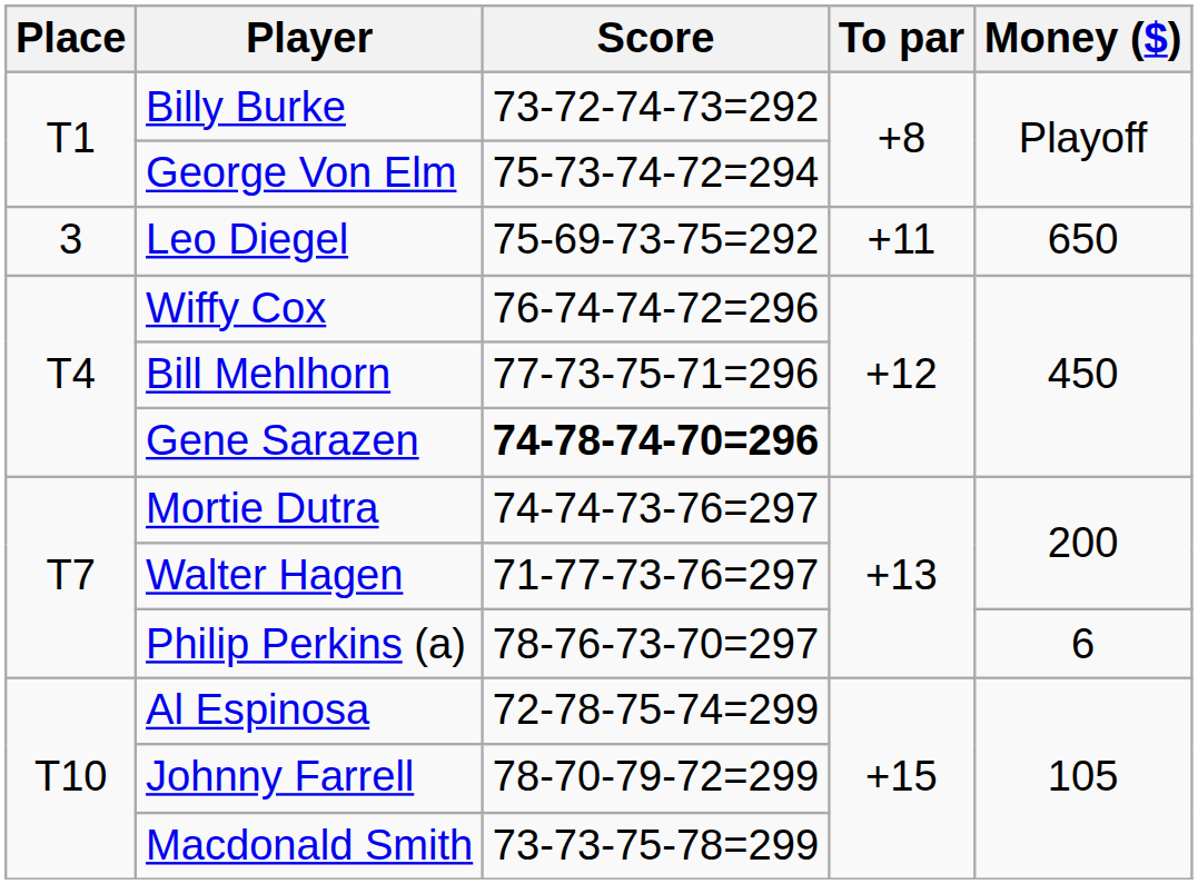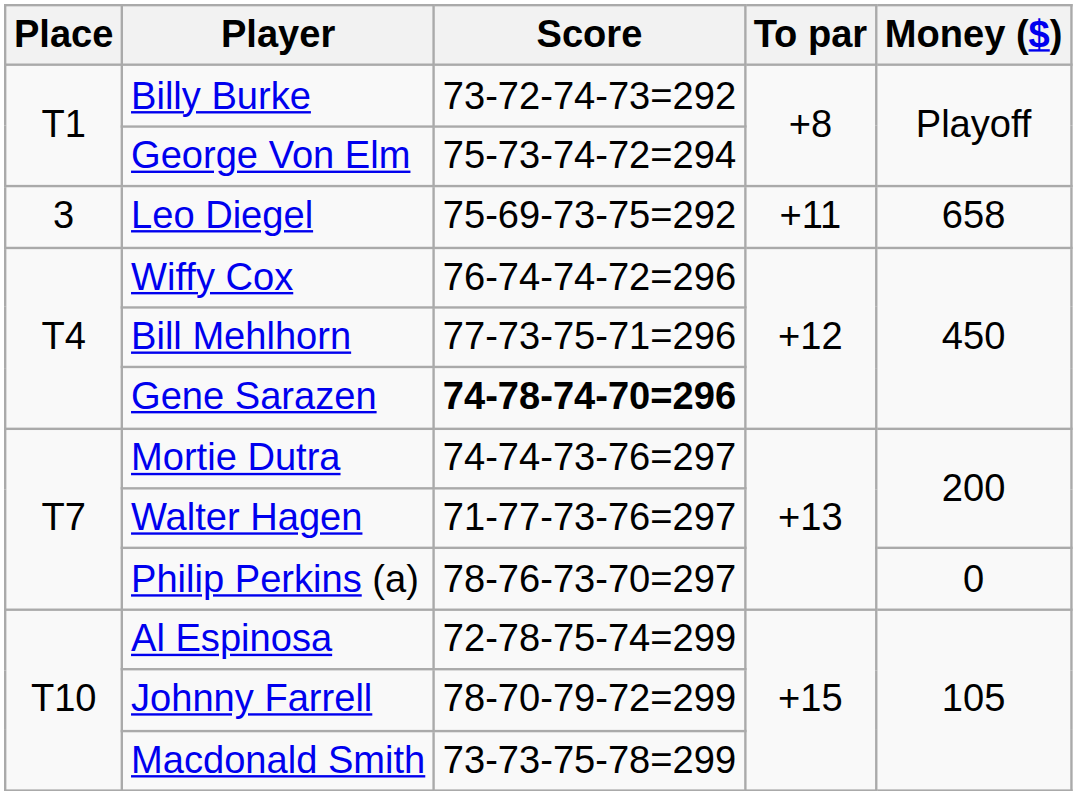Leo Diegel | Money ($): 650 -> 658
Philip Perkins (a) | Money ($): 6 -> 0
